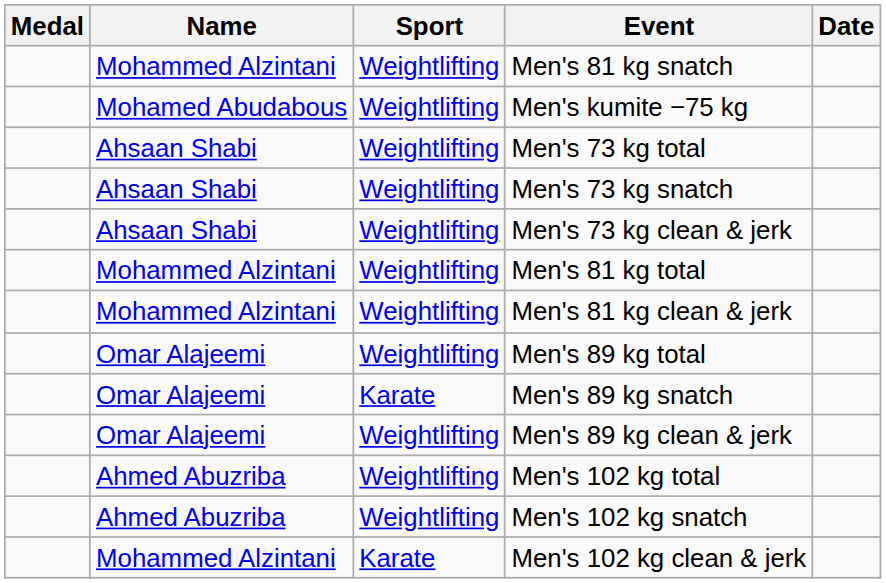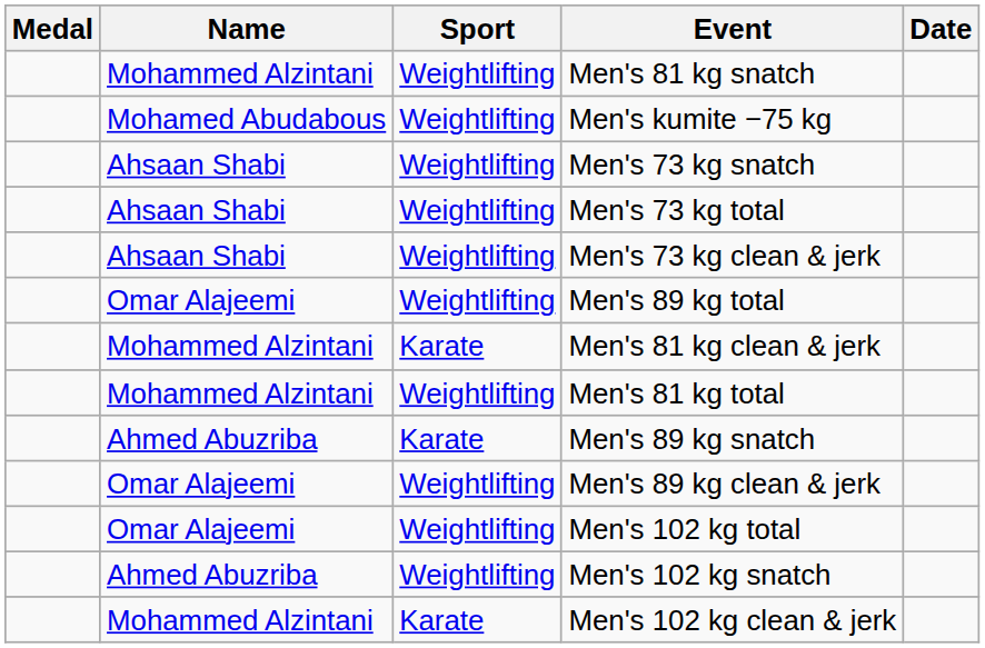rows swapped: Men's 73 kg total <-> Men's 73 kg snatch
rows swapped: Men's 81 kg total <-> Men's 89 kg total
Men's 81 kg clean & jerk | Sport: Weightlifting -> Karate
Men's 89 kg snatch | Name: Omar Alajeemi -> Ahmed Abuzriba
Men's 102 kg total | Name: Ahmed Abuzriba -> Omar Alajeemi
